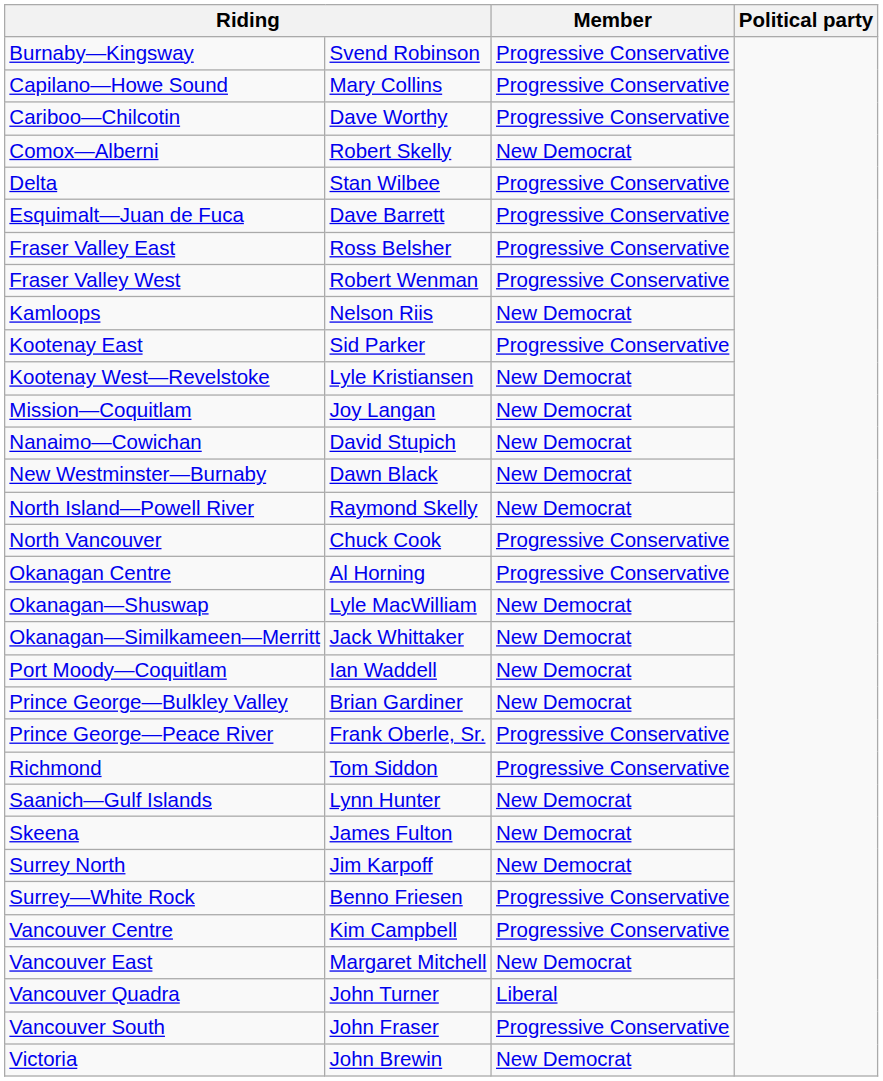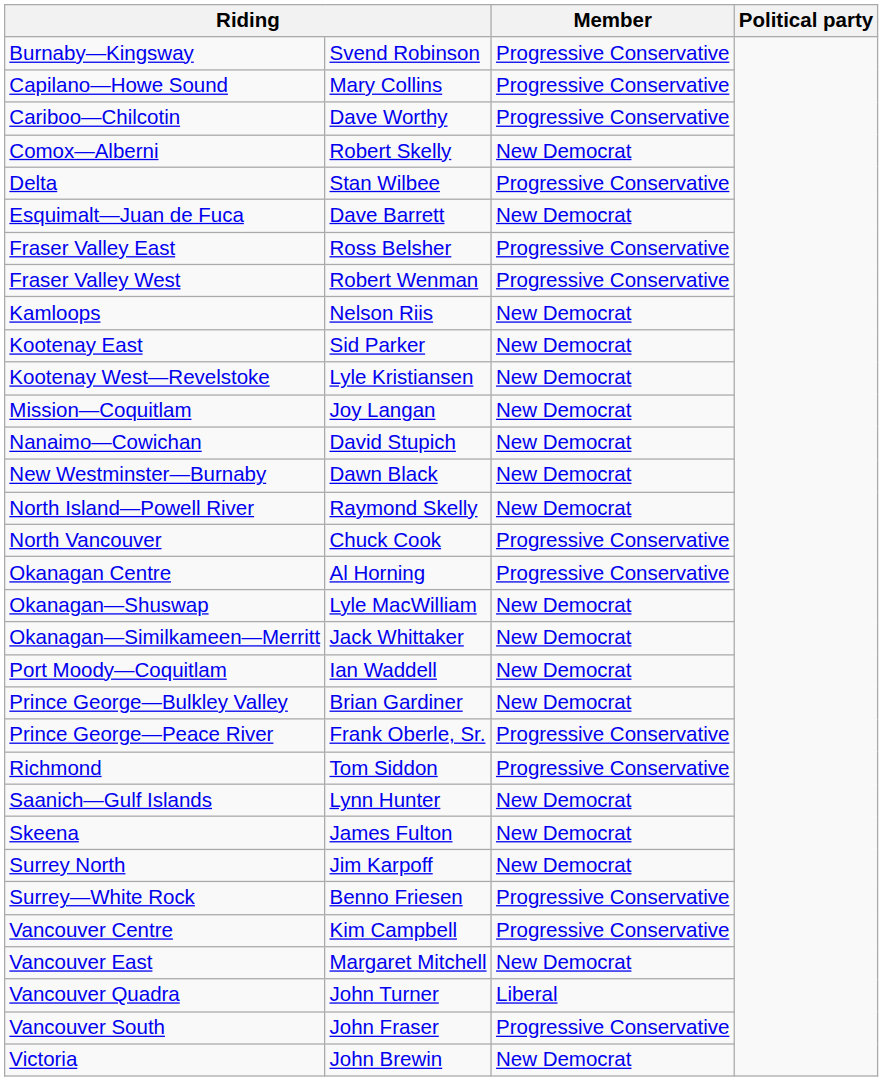Esquimalt—Juan de Fuca | Member: Progressive Conservative -> New Democrat
Kootenay East | Member: Progressive Conservative -> New Democrat
